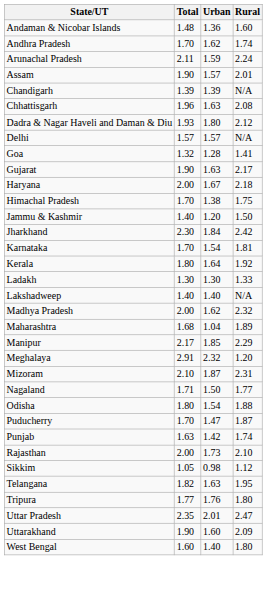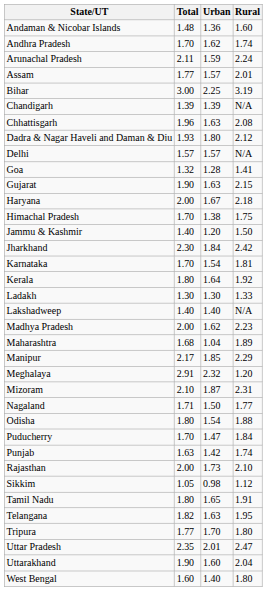Assam | Total: 1.90 -> 1.77
+ row: Bihar | 3.00 | 2.25 | 3.19
Gujarat | Rural: 2.17 -> 2.15
Madhya Pradesh | Rural: 2.32 -> 2.23
Puducherry | Rural: 1.87 -> 1.84
+ row: Tamil Nadu | 1.80 | 1.65 | 1.91
Tripura | Urban: 1.76 -> 1.70
Uttarakhand | Rural: 2.09 -> 2.04
